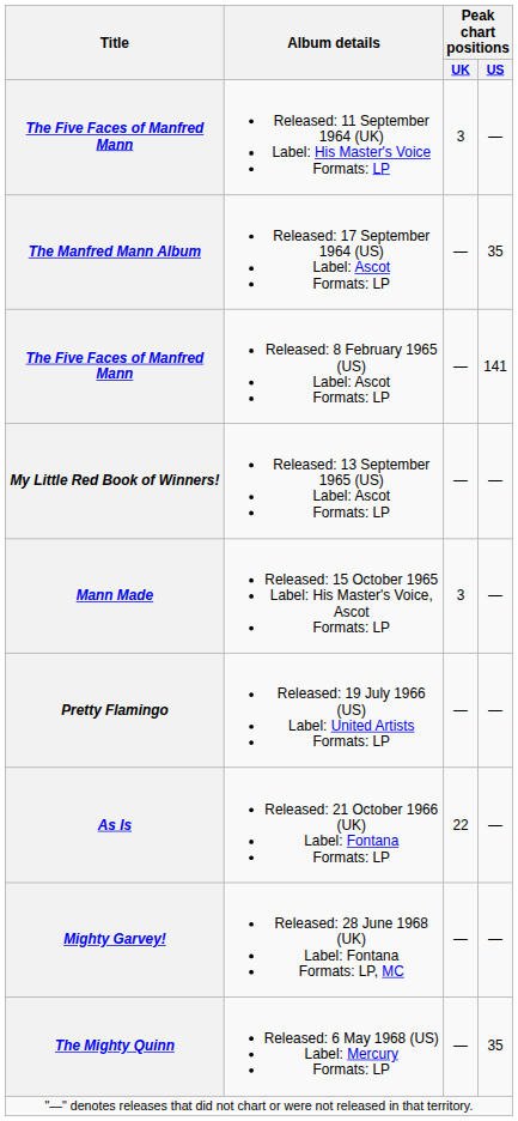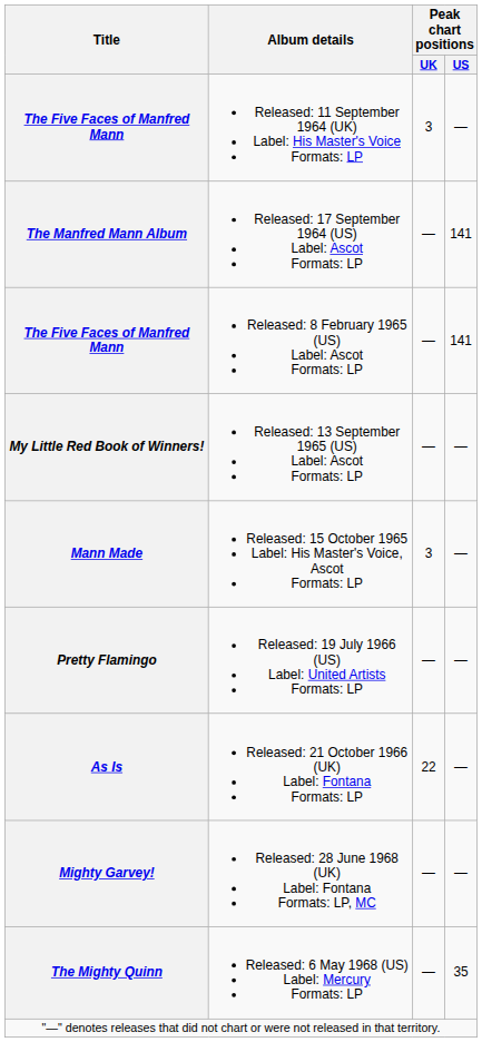The Manfred Mann Album | Peak chart positions / US: 35 -> 141
